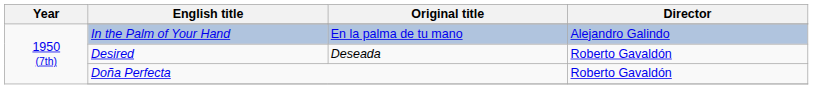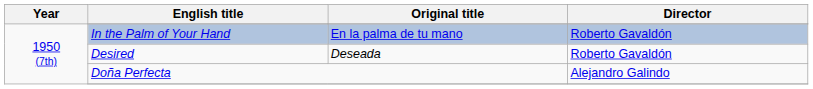In the Palm of Your Hand | Director: Alejandro Galindo -> Roberto Gavaldón
Doña Perfecta | Director: Roberto Gavaldón -> Alejandro Galindo
